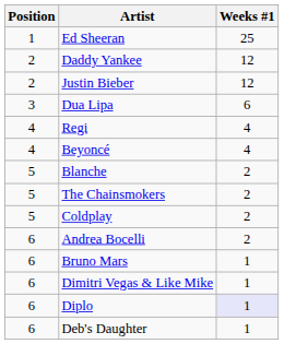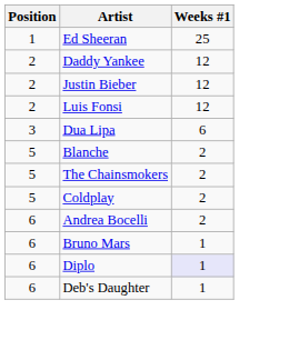+ row: 2 | Luis Fonsi | 12
- row: 4 | Regi | 4
- row: 4 | Beyoncé | 4
- row: 6 | Dimitri Vegas & Like Mike | 1
